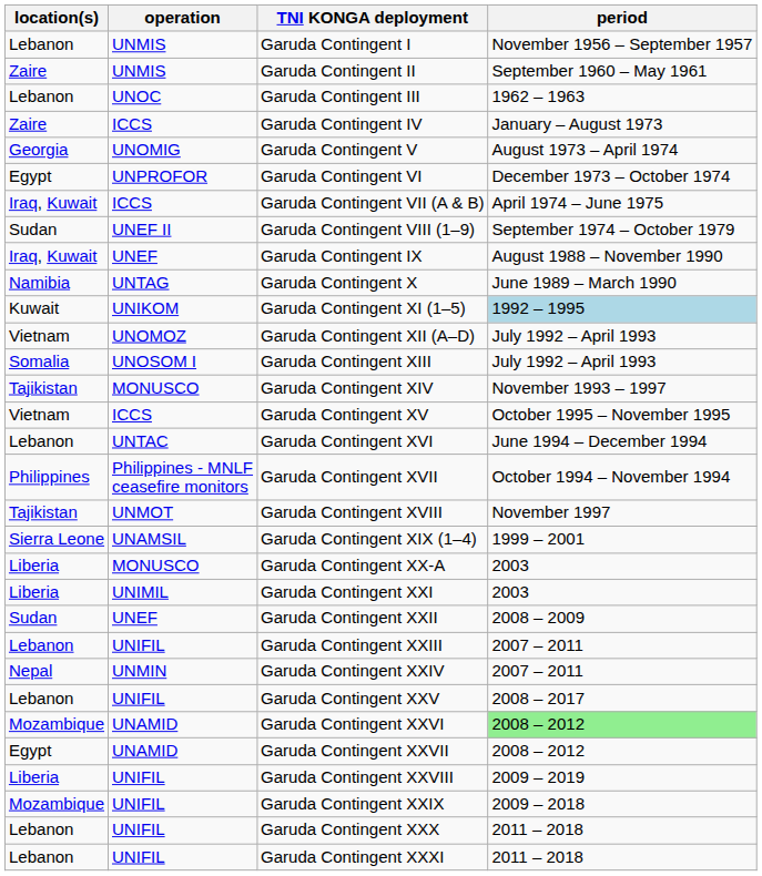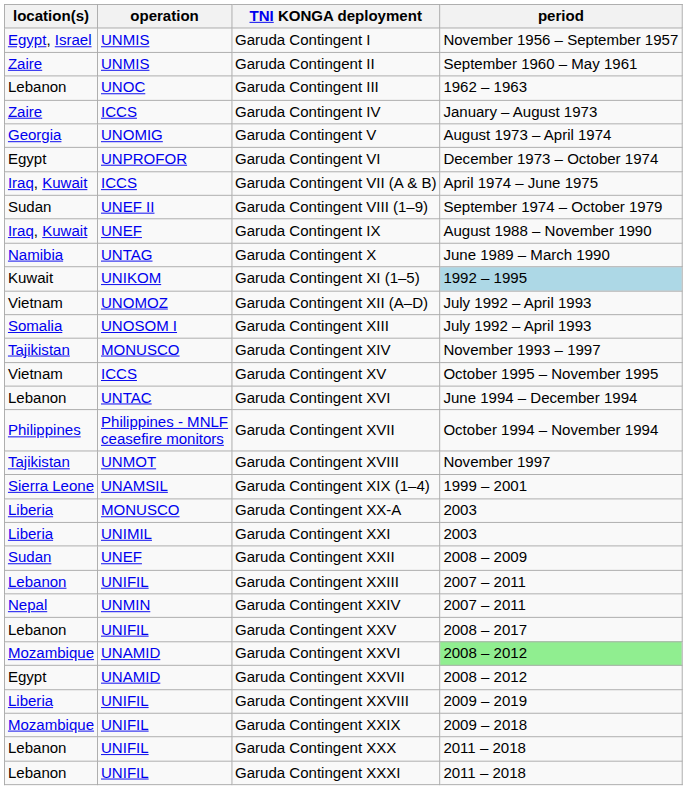Garuda Contingent I | location(s): Lebanon -> Egypt, Israel
